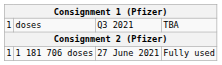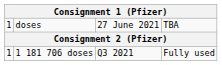doses | column 3: Q3 2021 -> 27 June 2021
1 181 706 doses | column 3: 27 June 2021 -> Q3 2021
